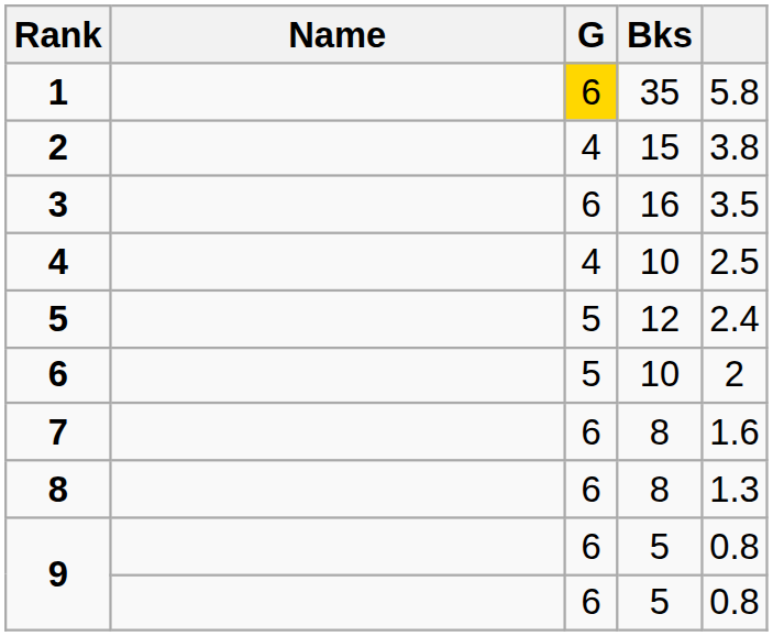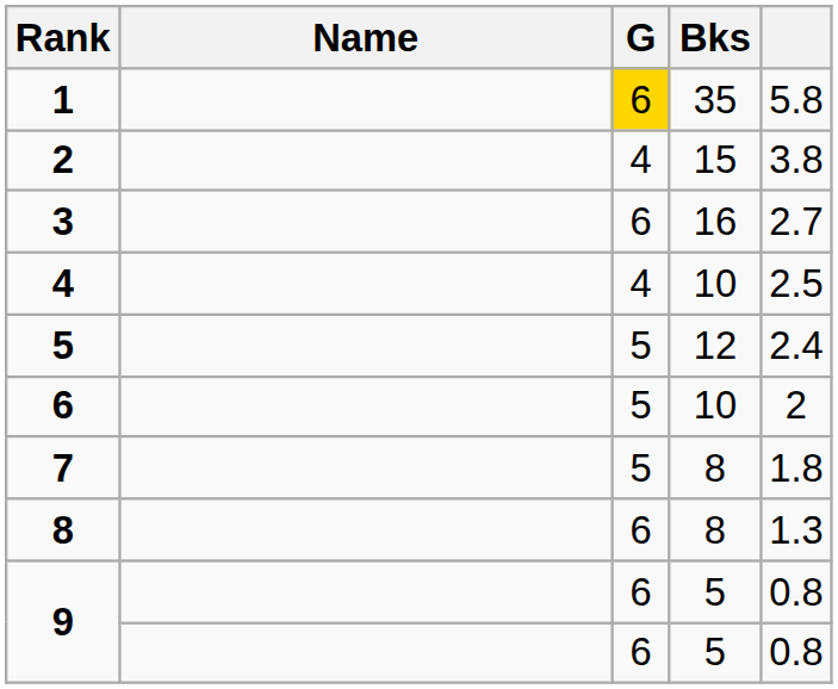3 | column 5: 3.5 -> 2.7
7 | G: 6 -> 5
7 | column 5: 1.6 -> 1.8
